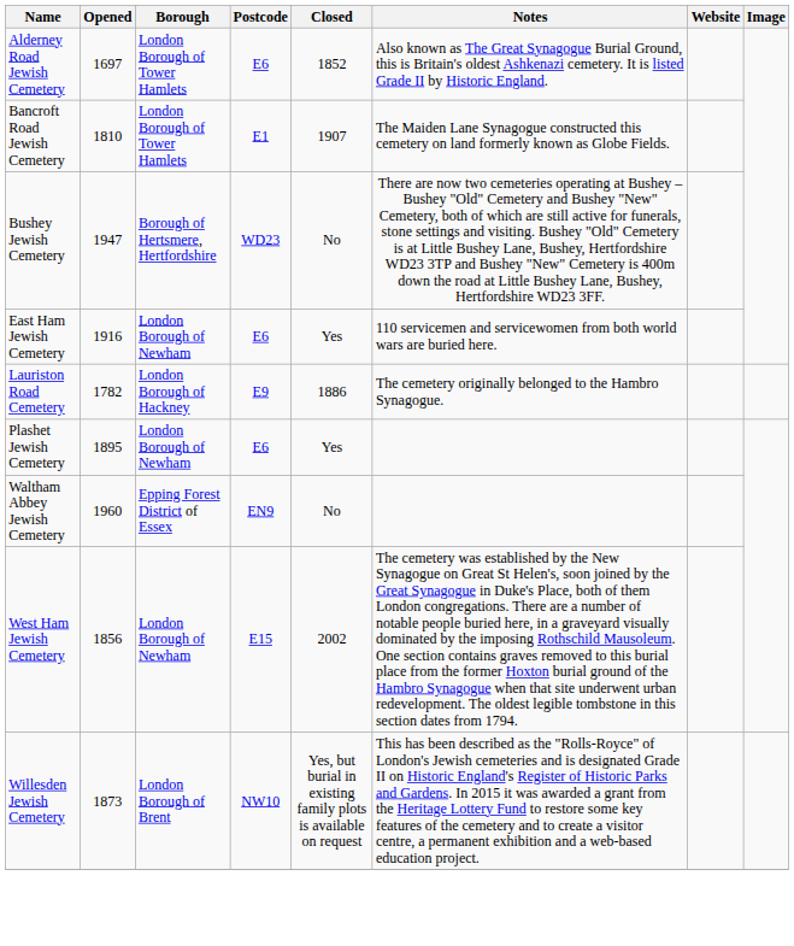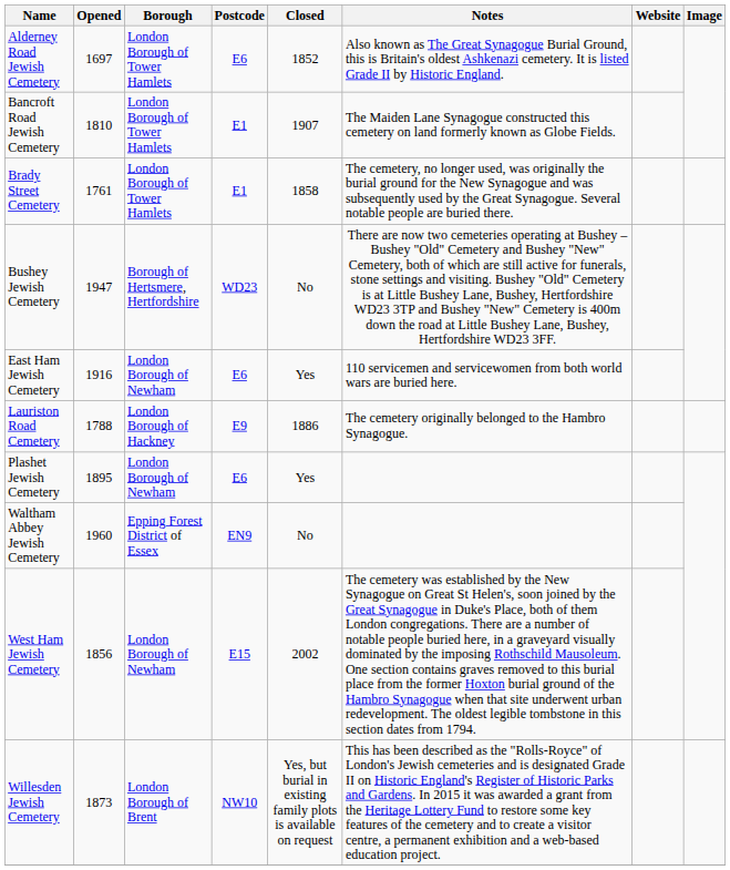+ row: Brady Street Cemetery | 1761 | London Borough of Tower Hamlets | E1 | 1858 | The cemetery, no longer used, was originally the burial ground for the New Synagogue and was subsequently used by the Great Synagogue. Several notable people are buried there.
Lauriston Road Cemetery | Opened: 1782 -> 1788
